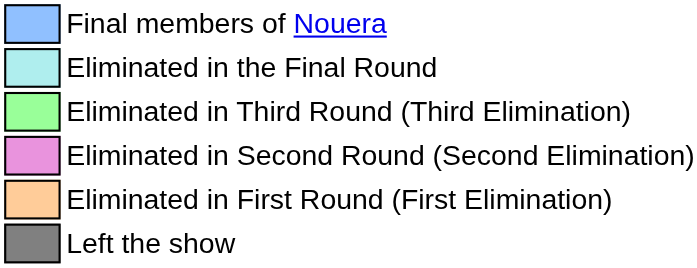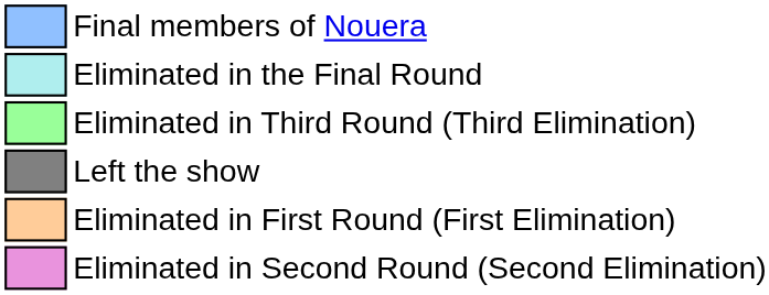rows swapped: Eliminated in Second Round (Second Elimination) <-> Left the show
